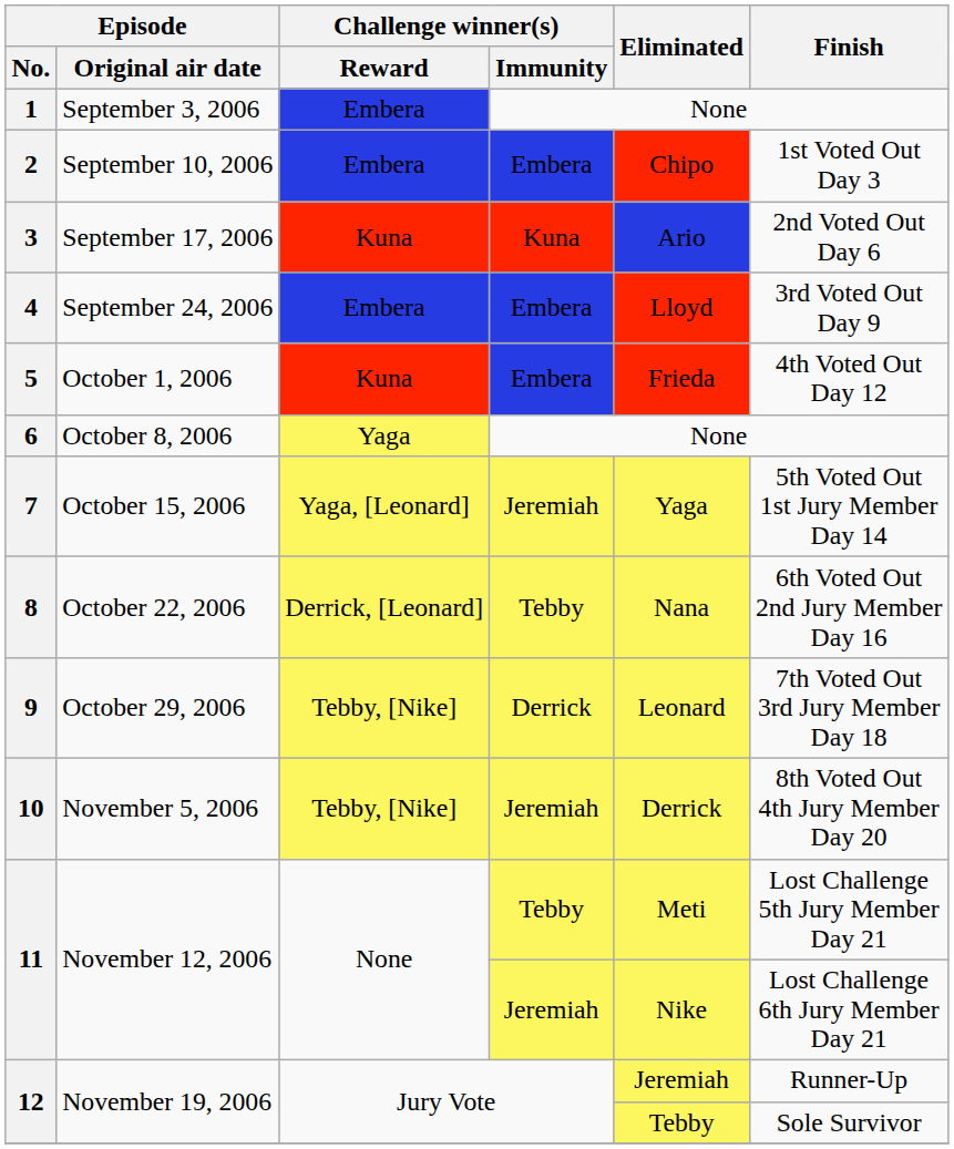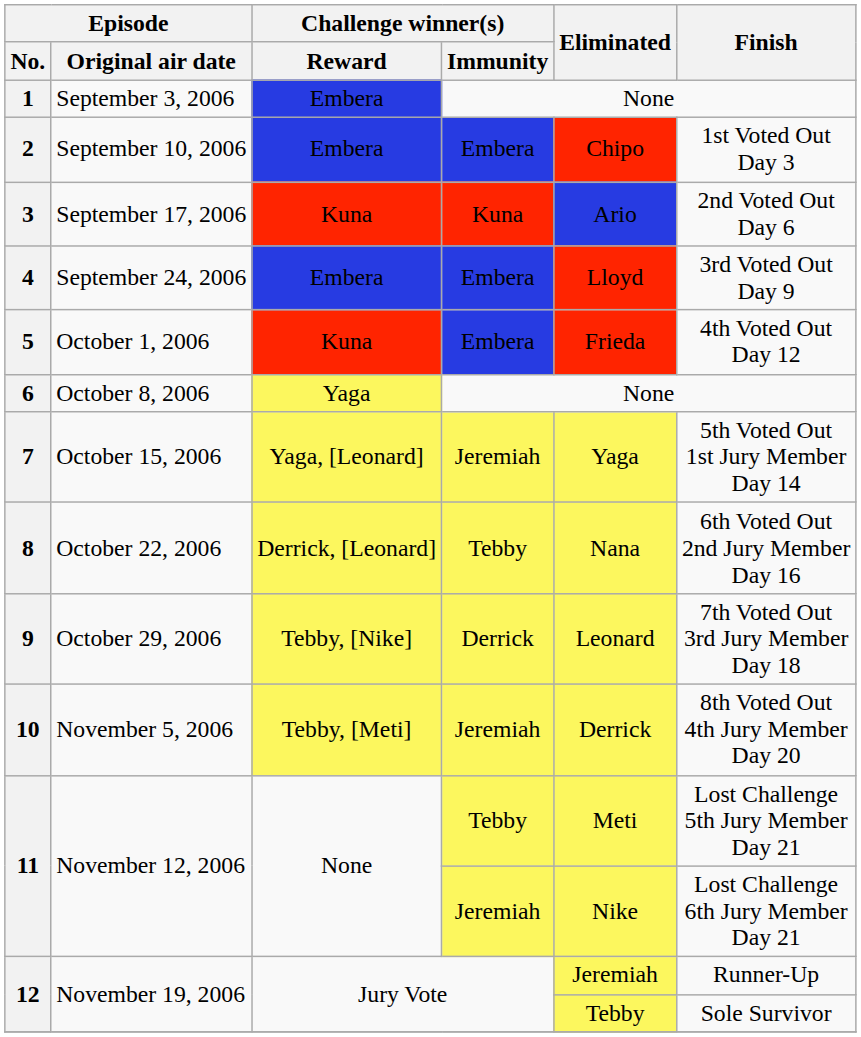10 | Challenge winner(s) / Reward: Tebby, [Nike] -> Tebby, [Meti]
